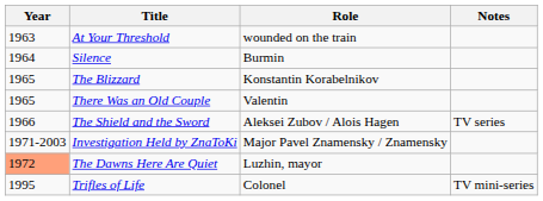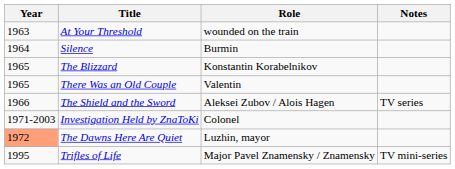Investigation Held by ZnaToKi | Role: Major Pavel Znamensky / Znamensky -> Colonel
Trifles of Life | Role: Colonel -> Major Pavel Znamensky / Znamensky
